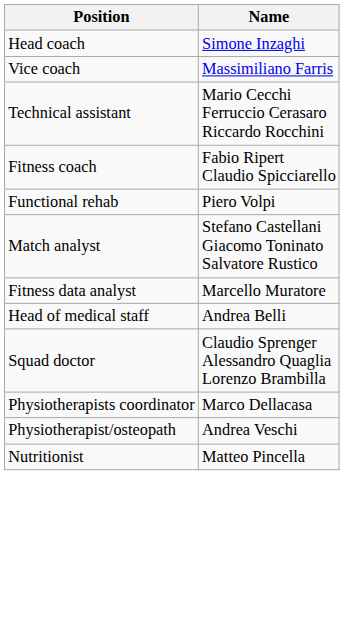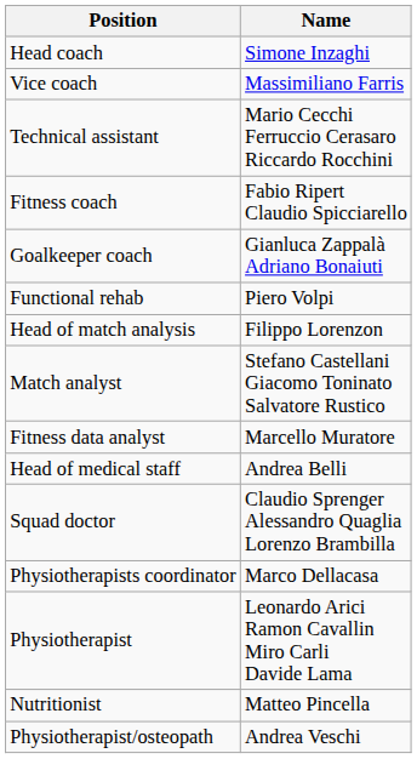+ row: Goalkeeper coach | Gianluca Zappalà Adriano Bonaiuti
+ row: Head of match analysis | Filippo Lorenzon
+ row: Physiotherapist | Leonardo Arici Ramon Cavallin Miro Carli Davide Lama
rows swapped: Physiotherapist/osteopath <-> Nutritionist
